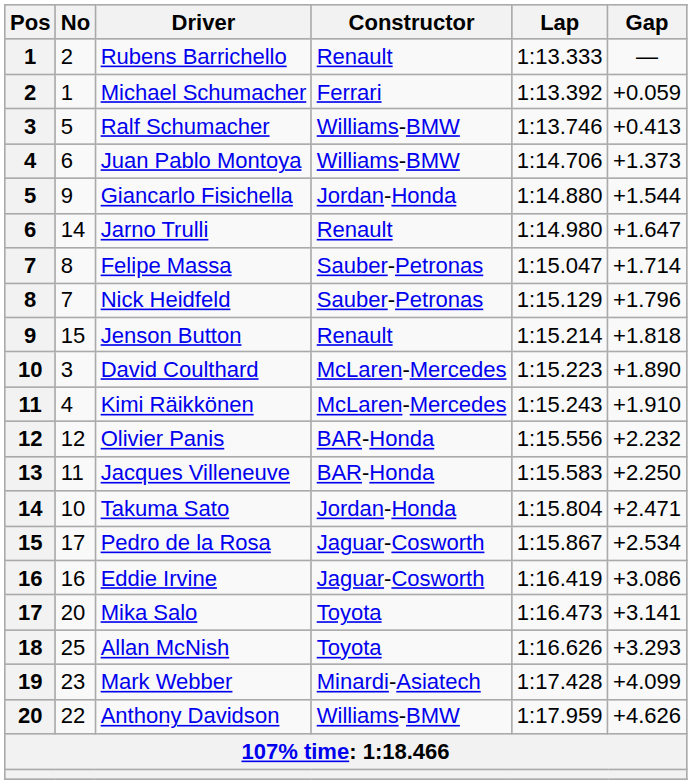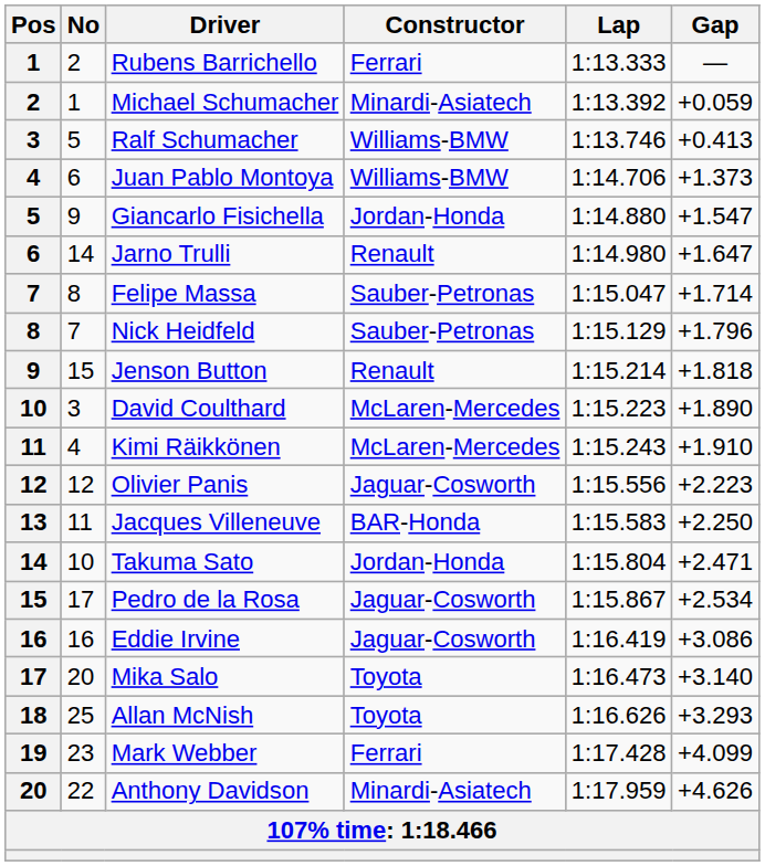Rubens Barrichello | Constructor: Renault -> Ferrari
Michael Schumacher | Constructor: Ferrari -> Minardi-Asiatech
Giancarlo Fisichella | Gap: +1.544 -> +1.547
Olivier Panis | Constructor: BAR-Honda -> Jaguar-Cosworth
Olivier Panis | Gap: +2.232 -> +2.223
Mika Salo | Gap: +3.141 -> +3.140
Mark Webber | Constructor: Minardi-Asiatech -> Ferrari
Anthony Davidson | Constructor: Williams-BMW -> Minardi-Asiatech
